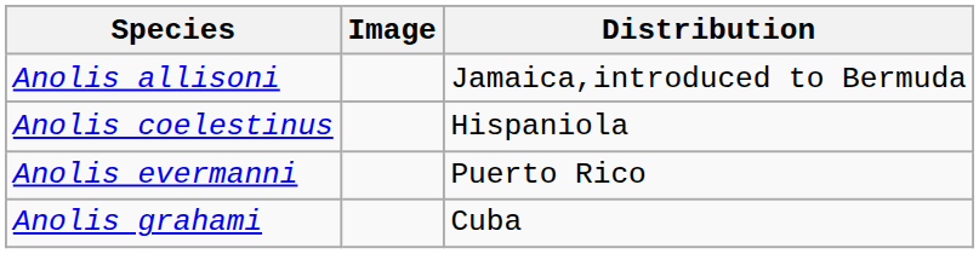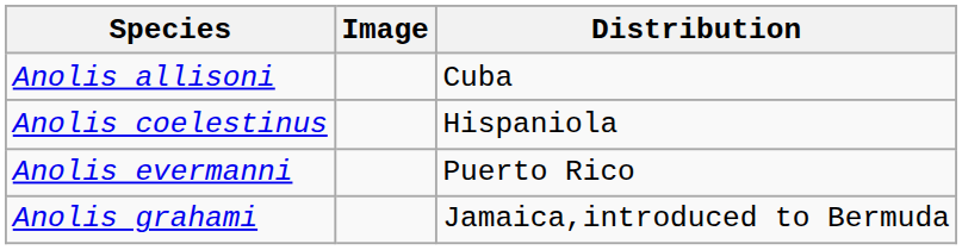Anolis allisoni | Distribution: Jamaica,introduced to Bermuda -> Cuba
Anolis grahami | Distribution: Cuba -> Jamaica,introduced to Bermuda
